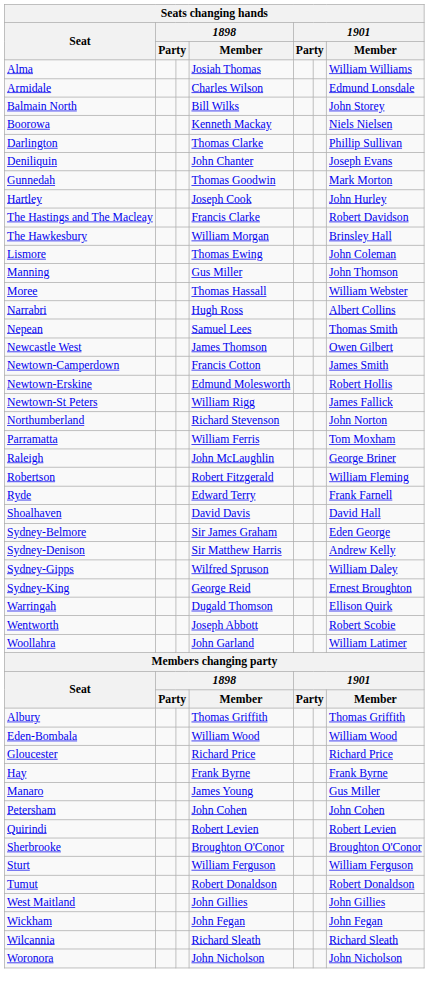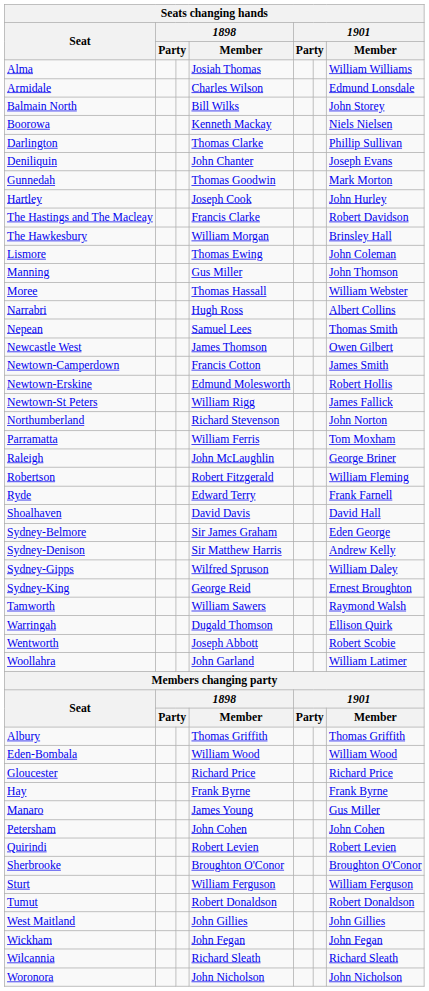+ row: Tamworth | William Sawers | Raymond Walsh
